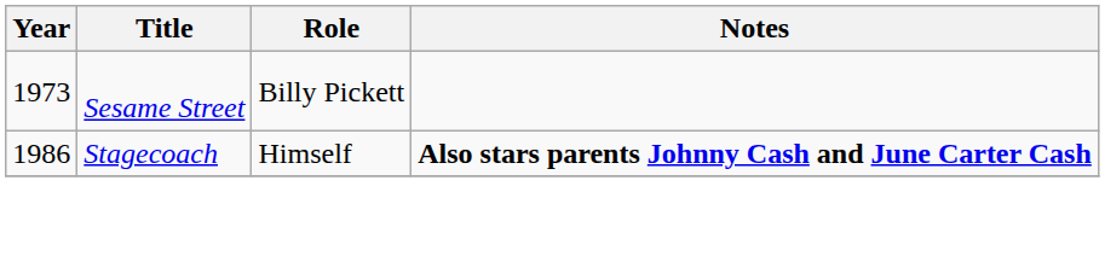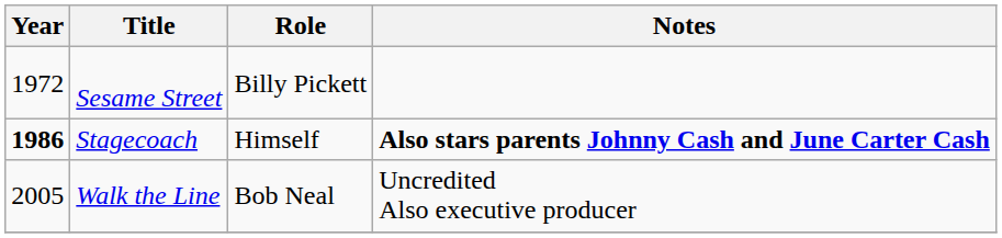Sesame Street | Year: 1973 -> 1972
Stagecoach | Year: normal -> bold
+ row: 2005 | Walk the Line | Bob Neal | Uncredited Also executive producer
